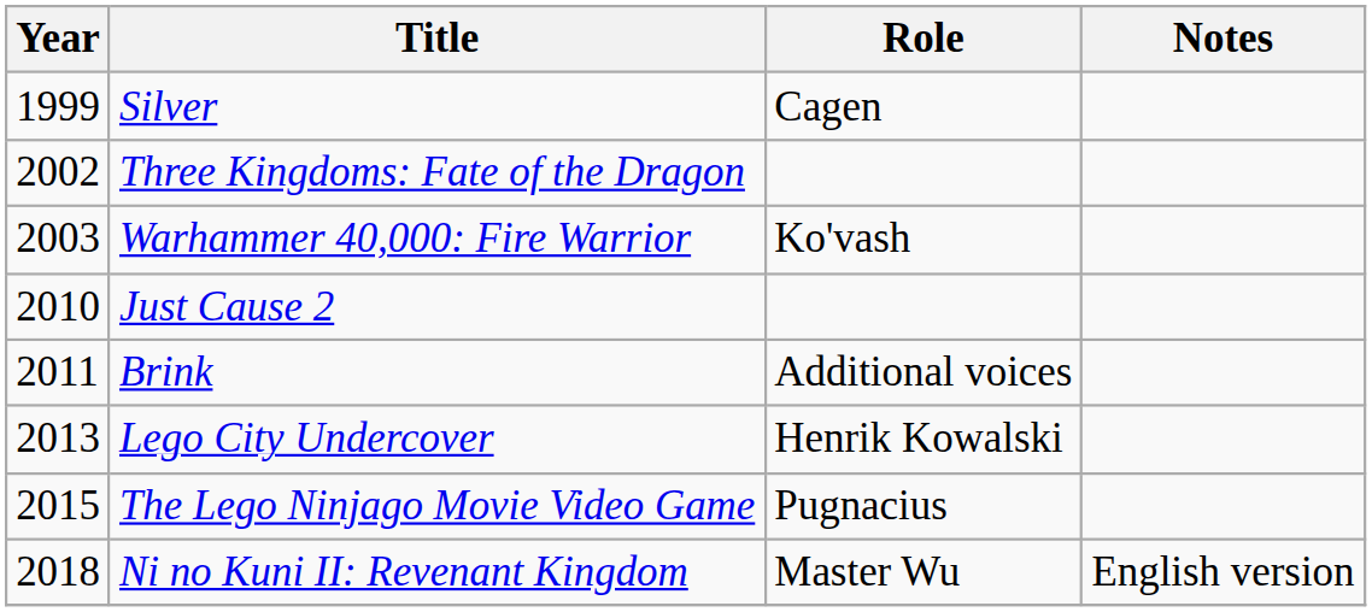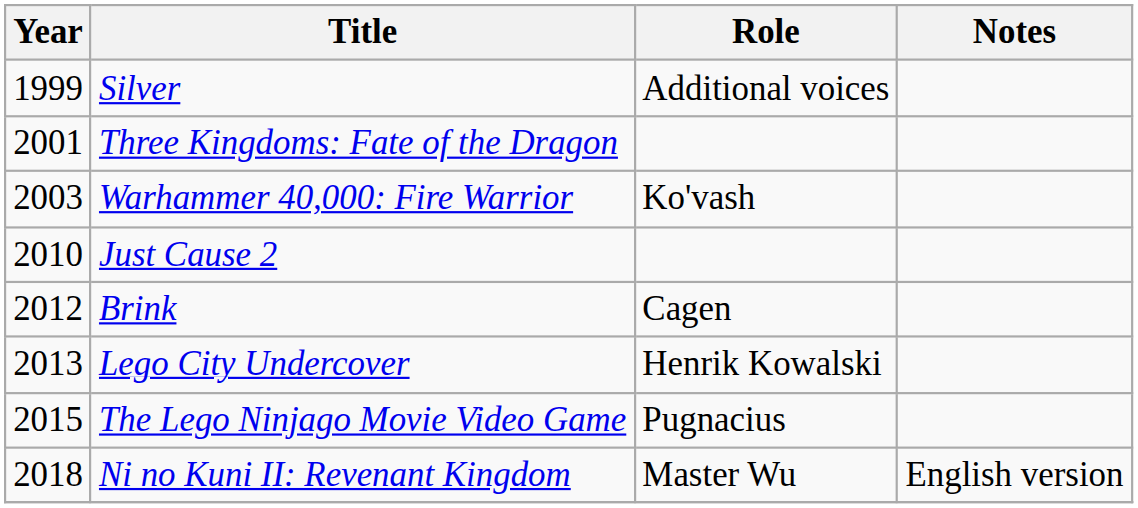Silver | Role: Cagen -> Additional voices
Three Kingdoms: Fate of the Dragon | Year: 2002 -> 2001
Brink | Year: 2011 -> 2012
Brink | Role: Additional voices -> Cagen
